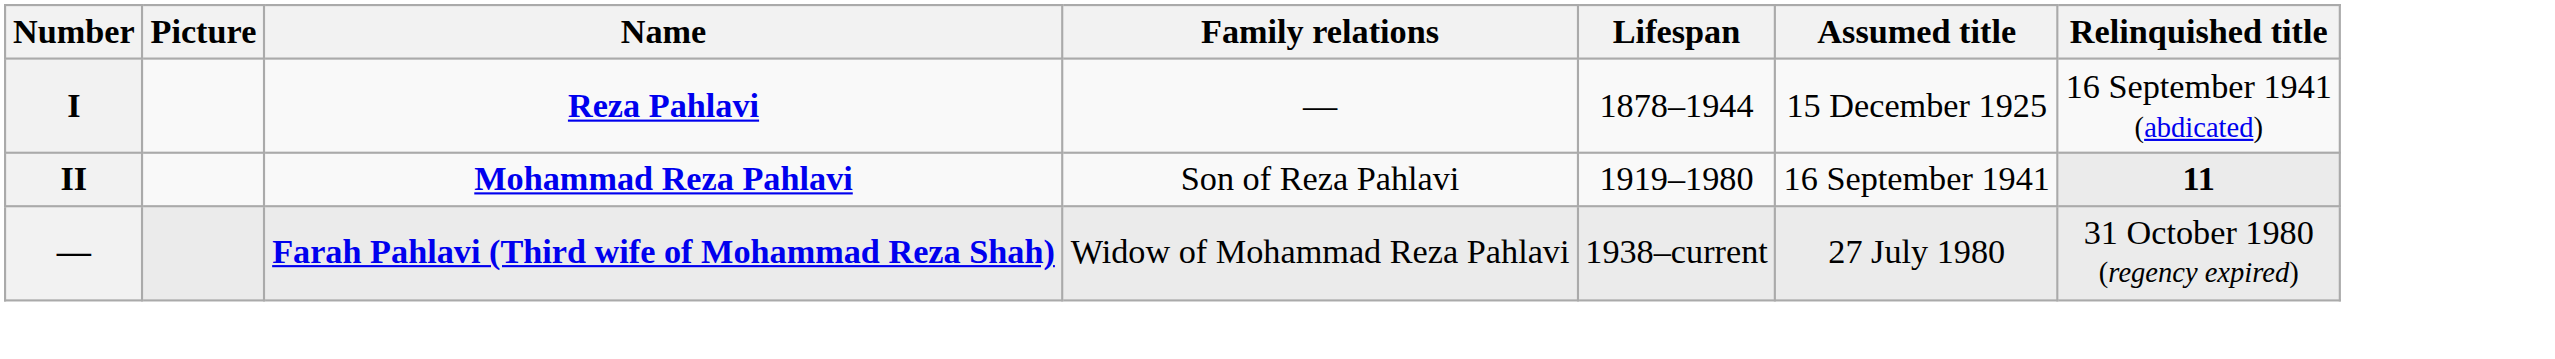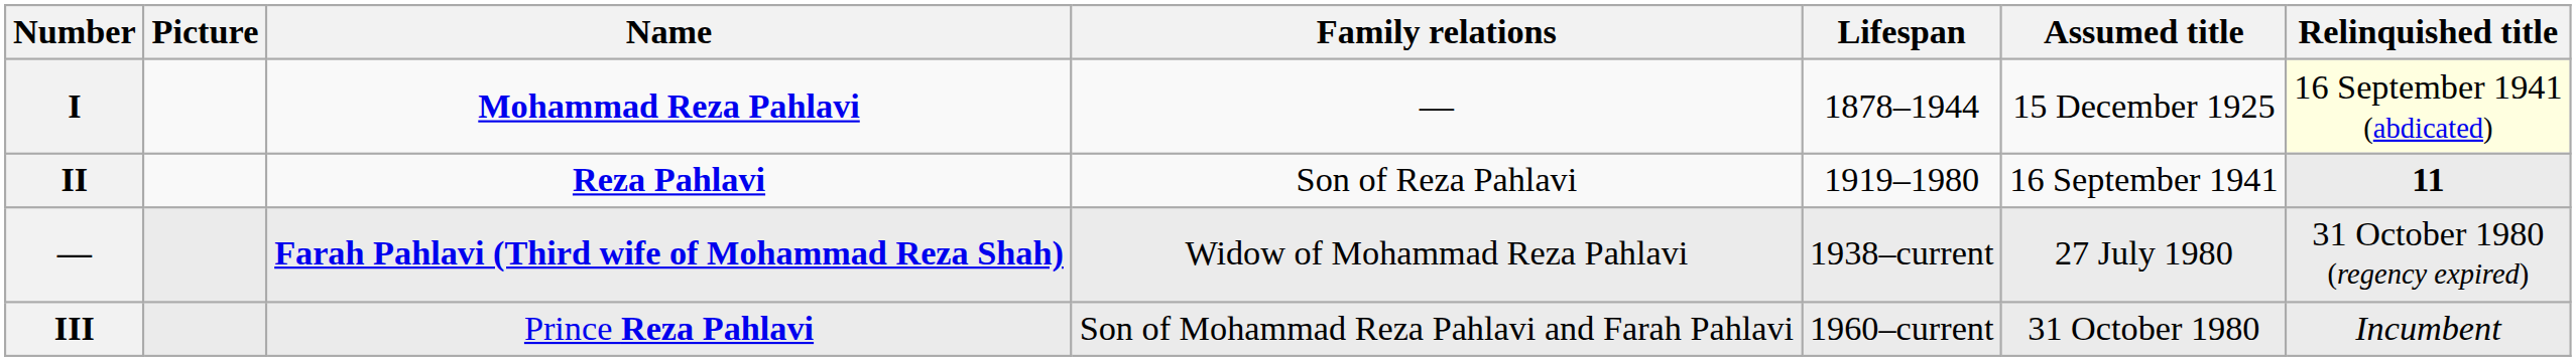I | Name: Reza Pahlavi -> Mohammad Reza Pahlavi
I | Relinquished title: no background -> lightyellow background
II | Name: Mohammad Reza Pahlavi -> Reza Pahlavi
+ row: III | Prince Reza Pahlavi | Son of Mohammad Reza Pahlavi and Farah Pahlavi | 1960–current | 31 October 1980 | Incumbent
